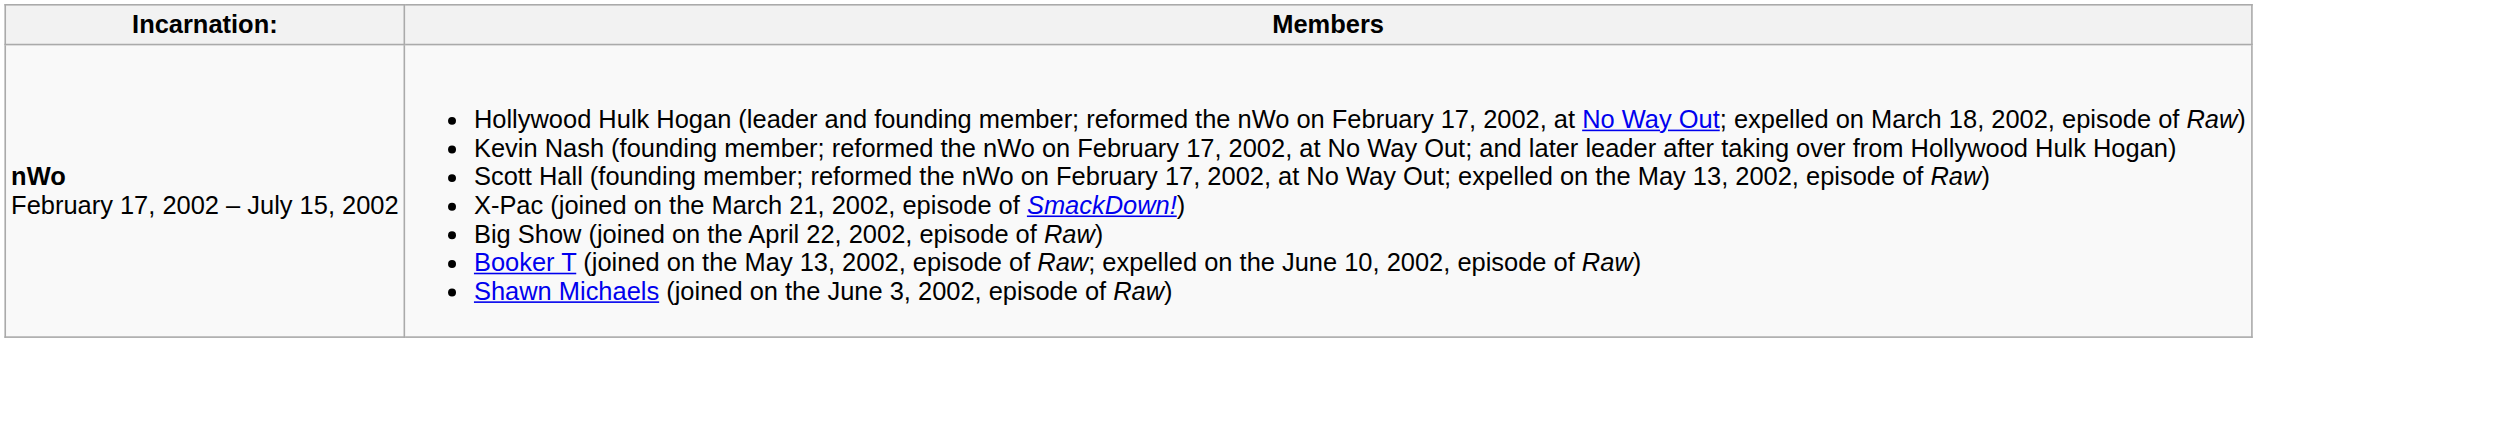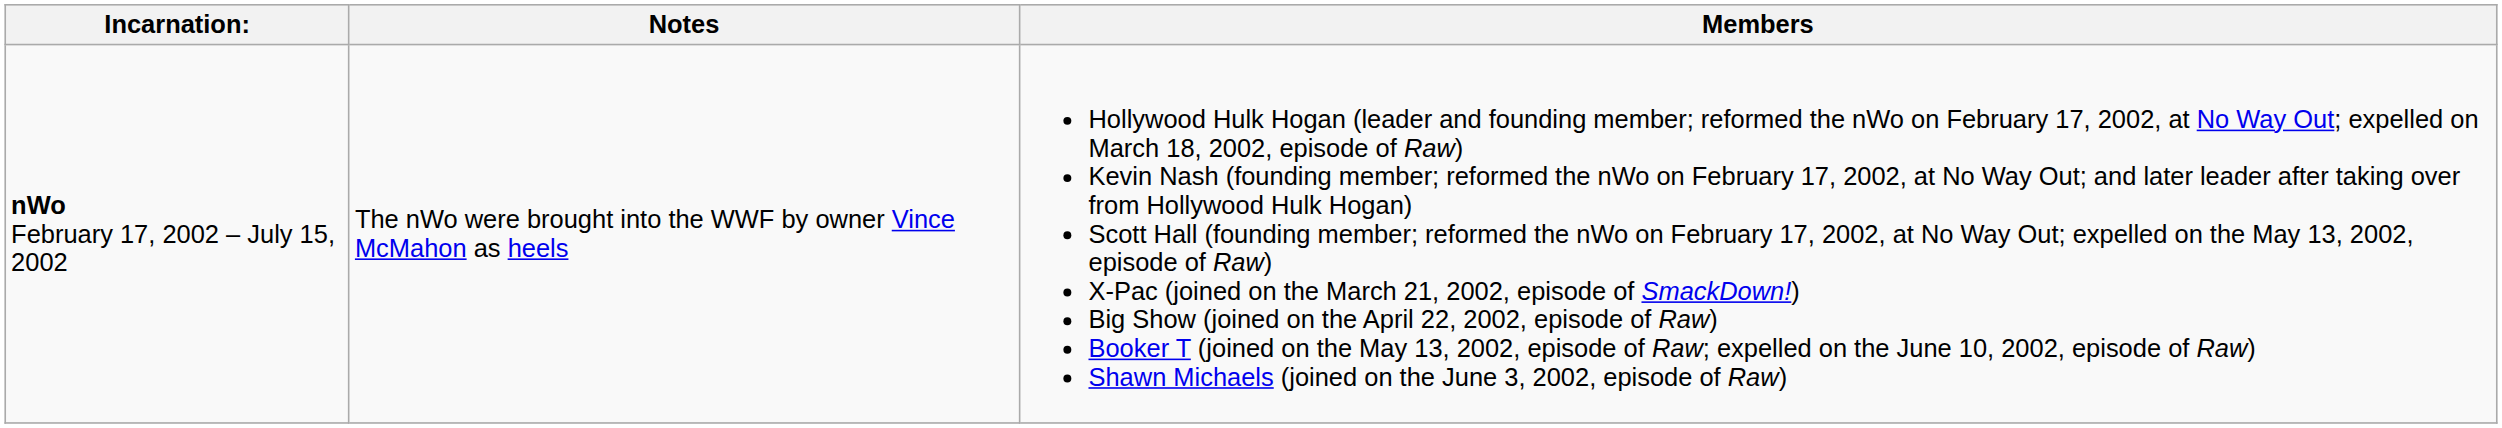+ column: Notes | The nWo were brought into the WWF by owner Vince McMahon as heels
